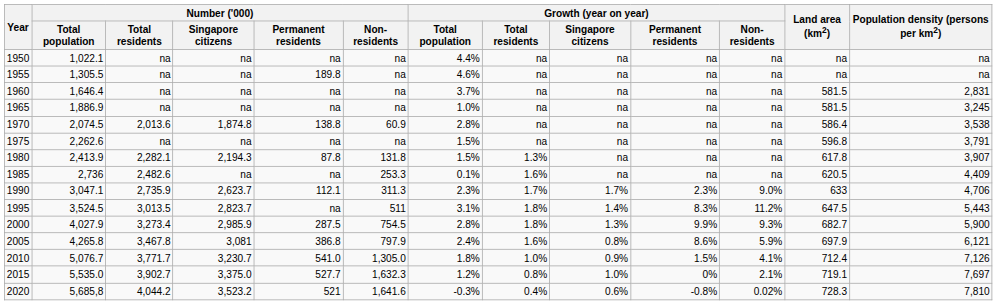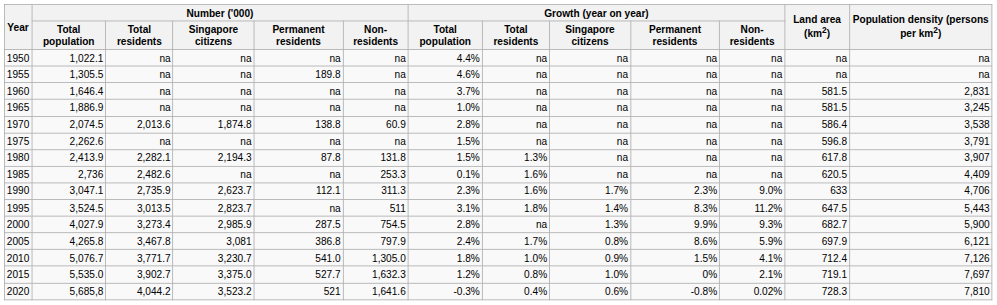1990 | Growth (year on year) / Total residents: 1.7% -> 1.6%
2000 | Growth (year on year) / Total residents: 1.8% -> na
2005 | Growth (year on year) / Total residents: 1.6% -> 1.7%
